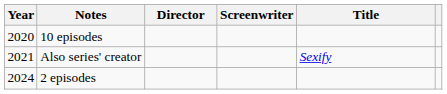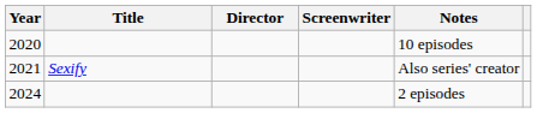columns swapped: Title <-> Notes
